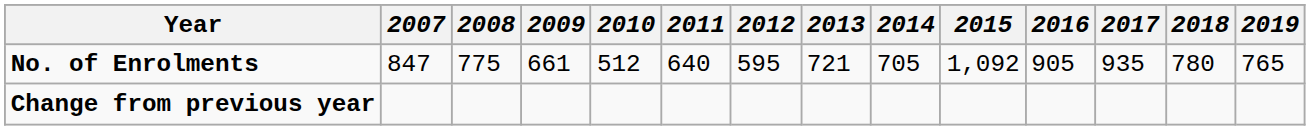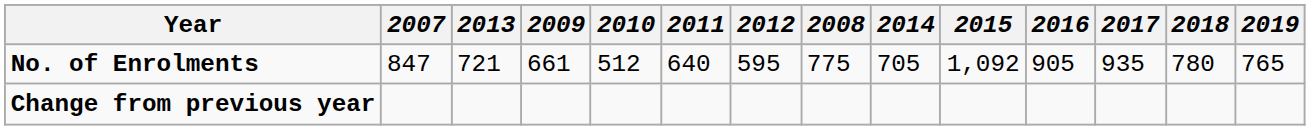columns swapped: 2008 <-> 2013
